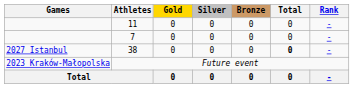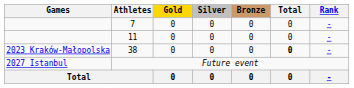rows swapped: 11 <-> 7
38 | Games: 2027 Istanbul -> 2023 Kraków-Małopolska
Future event | Games: 2023 Kraków-Małopolska -> 2027 Istanbul
